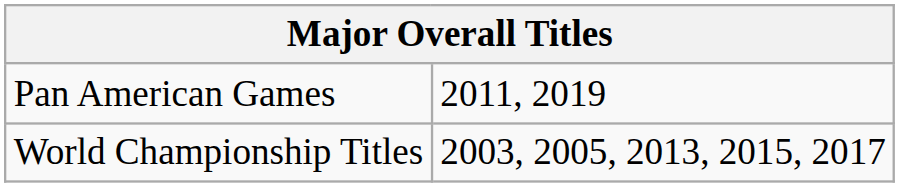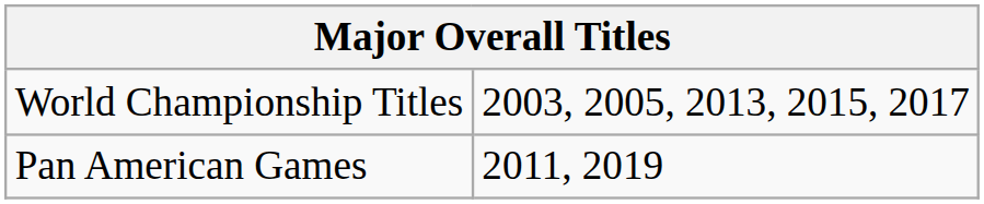rows swapped: World Championship Titles <-> Pan American Games
